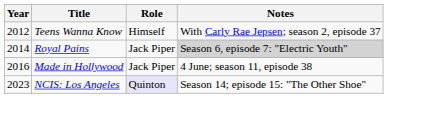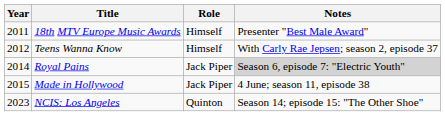+ row: 2011 | 18th MTV Europe Music Awards | Himself | Presenter "Best Male Award"
Made in Hollywood | Year: 2016 -> 2015
NCIS: Los Angeles | Role: lavender background -> no background
